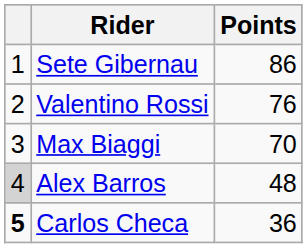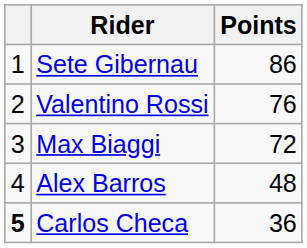Max Biaggi | Points: 70 -> 72
Alex Barros | column 1: lightgrey background -> no background
